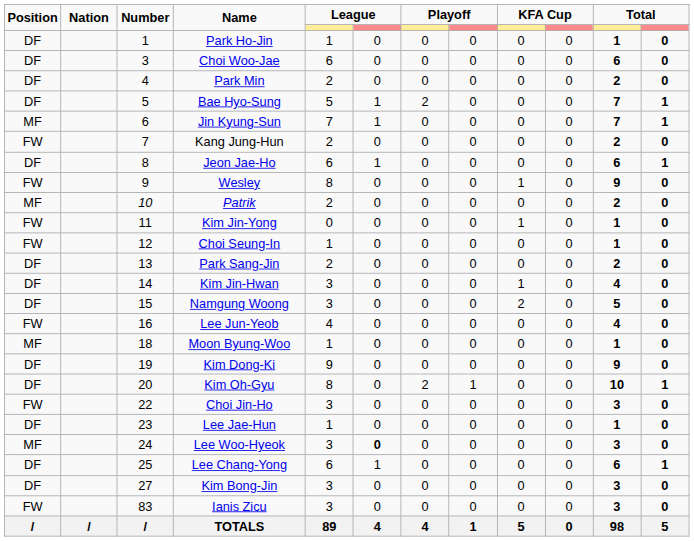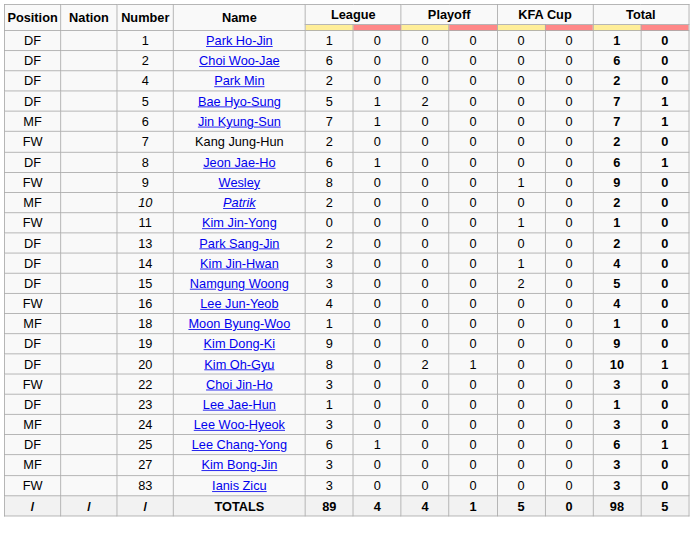Choi Woo-Jae | Number: 3 -> 2
- row: FW | 12 | Choi Seung-In | 1 | 0 | 0 | 0 | 0 | 0 | 1 | 0
Lee Woo-Hyeok | column 6: bold -> normal
Kim Bong-Jin | Position: DF -> MF
